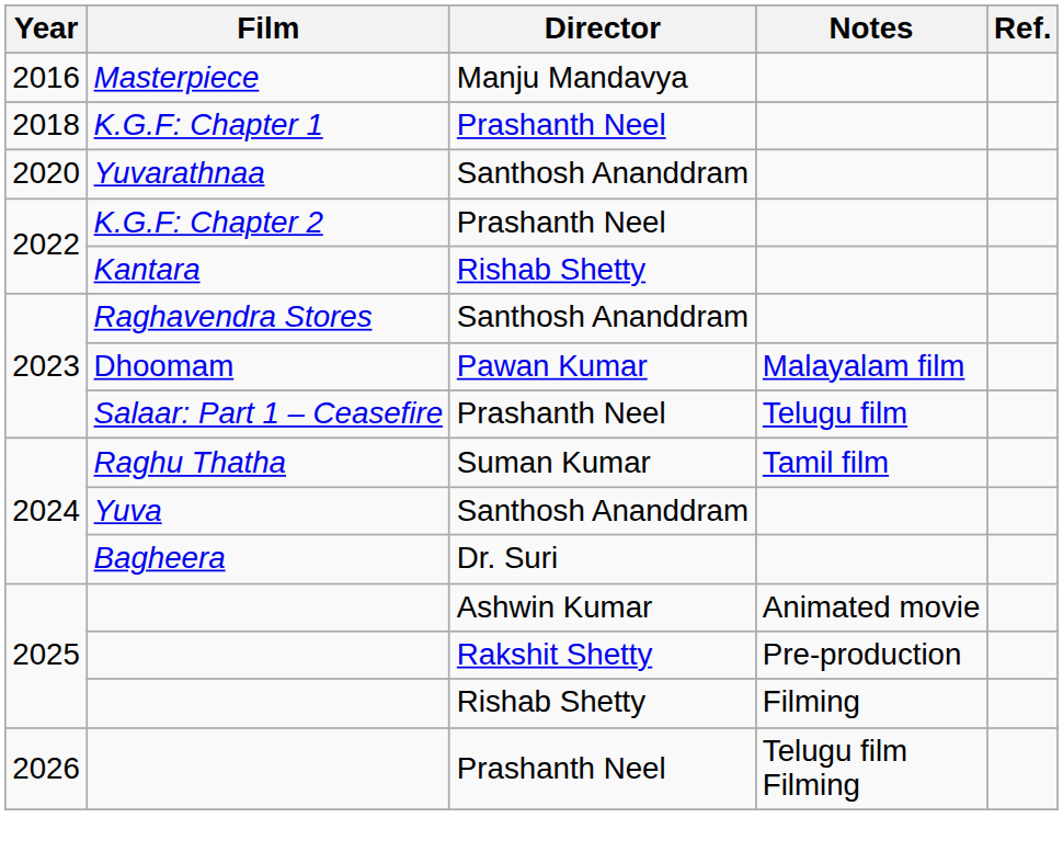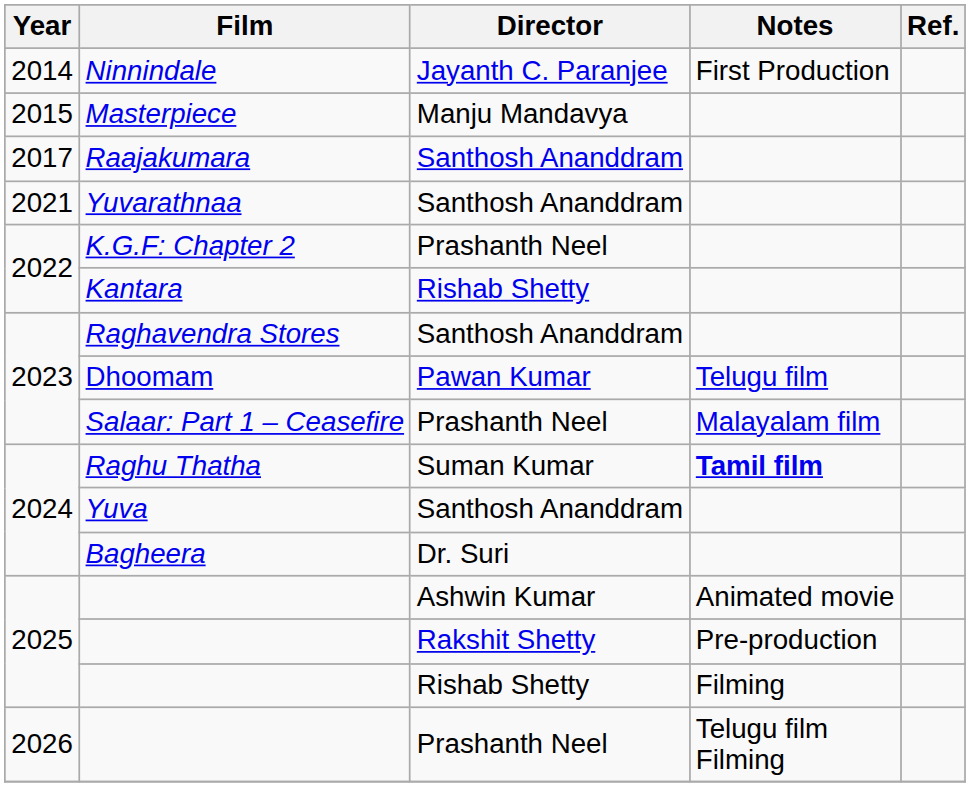+ row: 2014 | Ninnindale | Jayanth C. Paranjee | First Production
Masterpiece | Year: 2016 -> 2015
+ row: 2017 | Raajakumara | Santhosh Ananddram
- row: 2018 | K.G.F: Chapter 1 | Prashanth Neel
Yuvarathnaa | Year: 2020 -> 2021
Dhoomam | Notes: Malayalam film -> Telugu film
Salaar: Part 1 – Ceasefire | Notes: Telugu film -> Malayalam film
Raghu Thatha | Notes: normal -> bold
